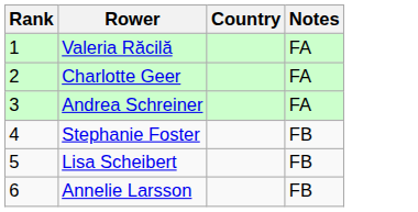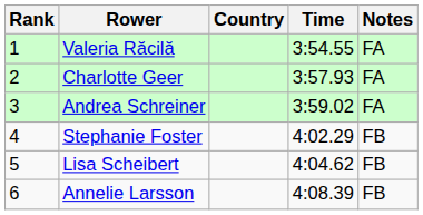+ column: Time | 3:54.55 | 3:57.93 | 3:59.02 | 4:02.29 | 4:04.62 | 4:08.39
